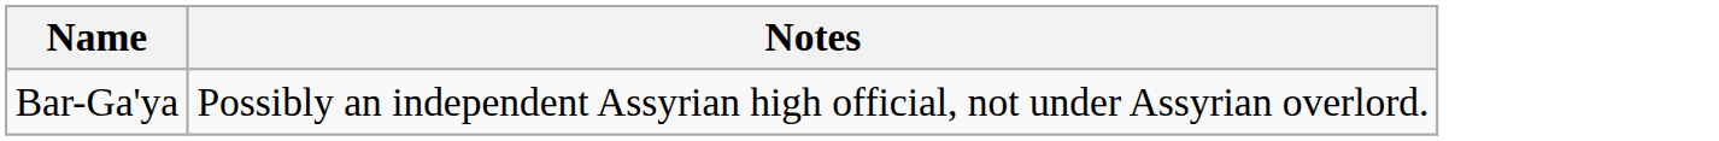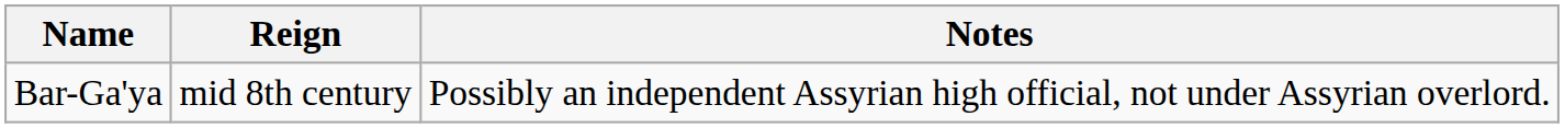+ column: Reign | mid 8th century
